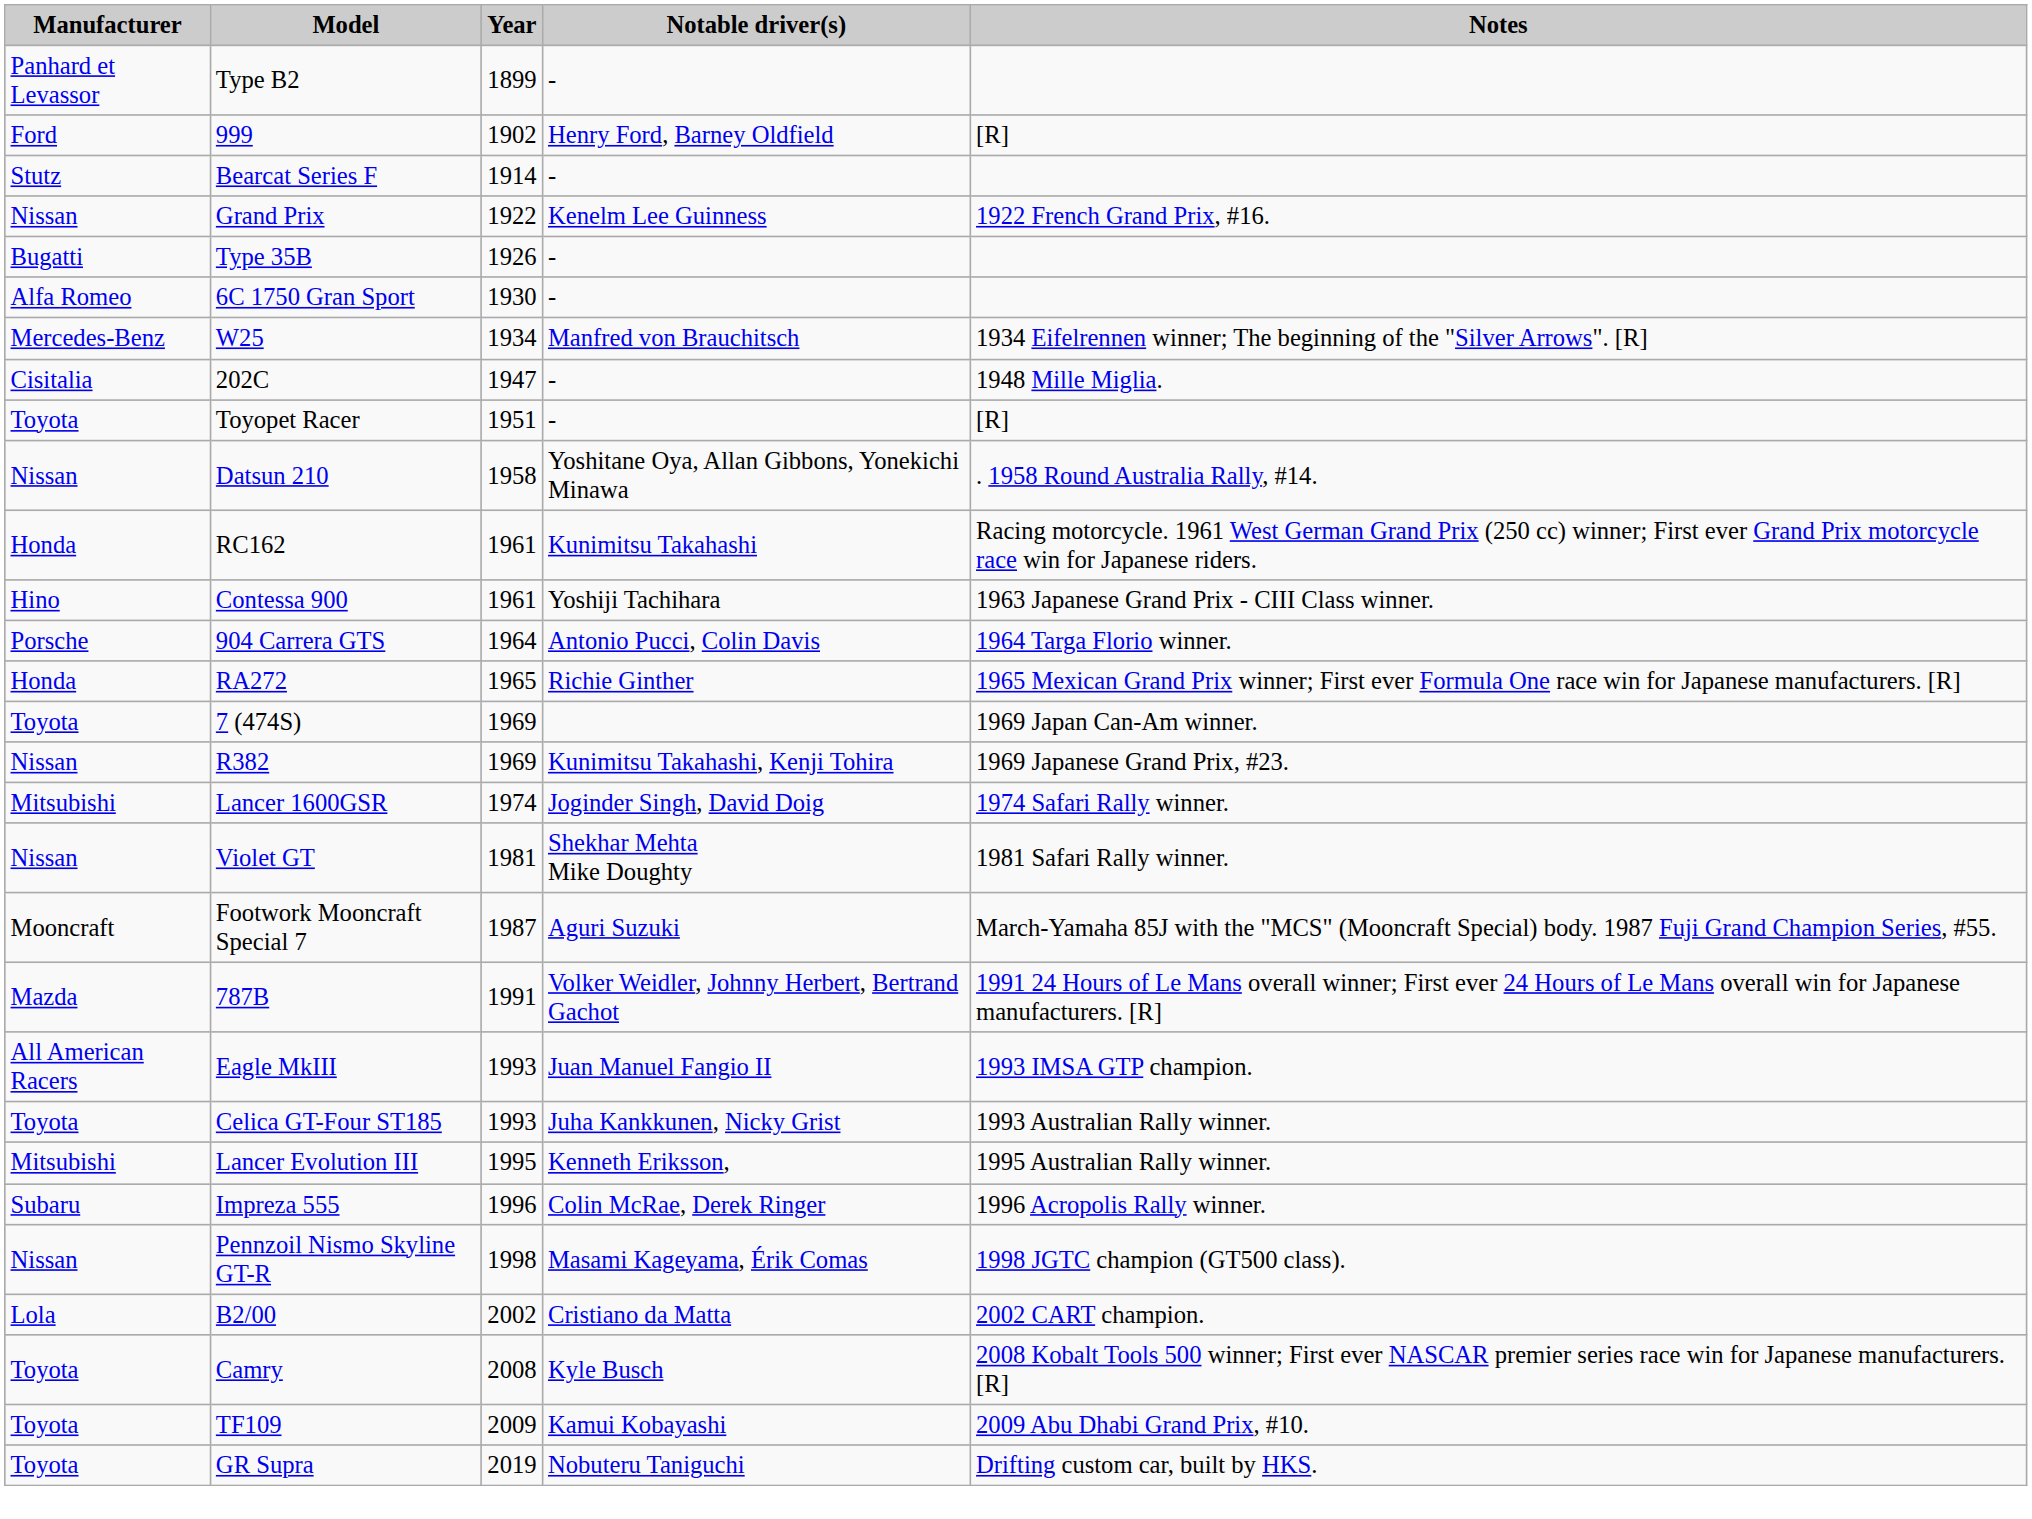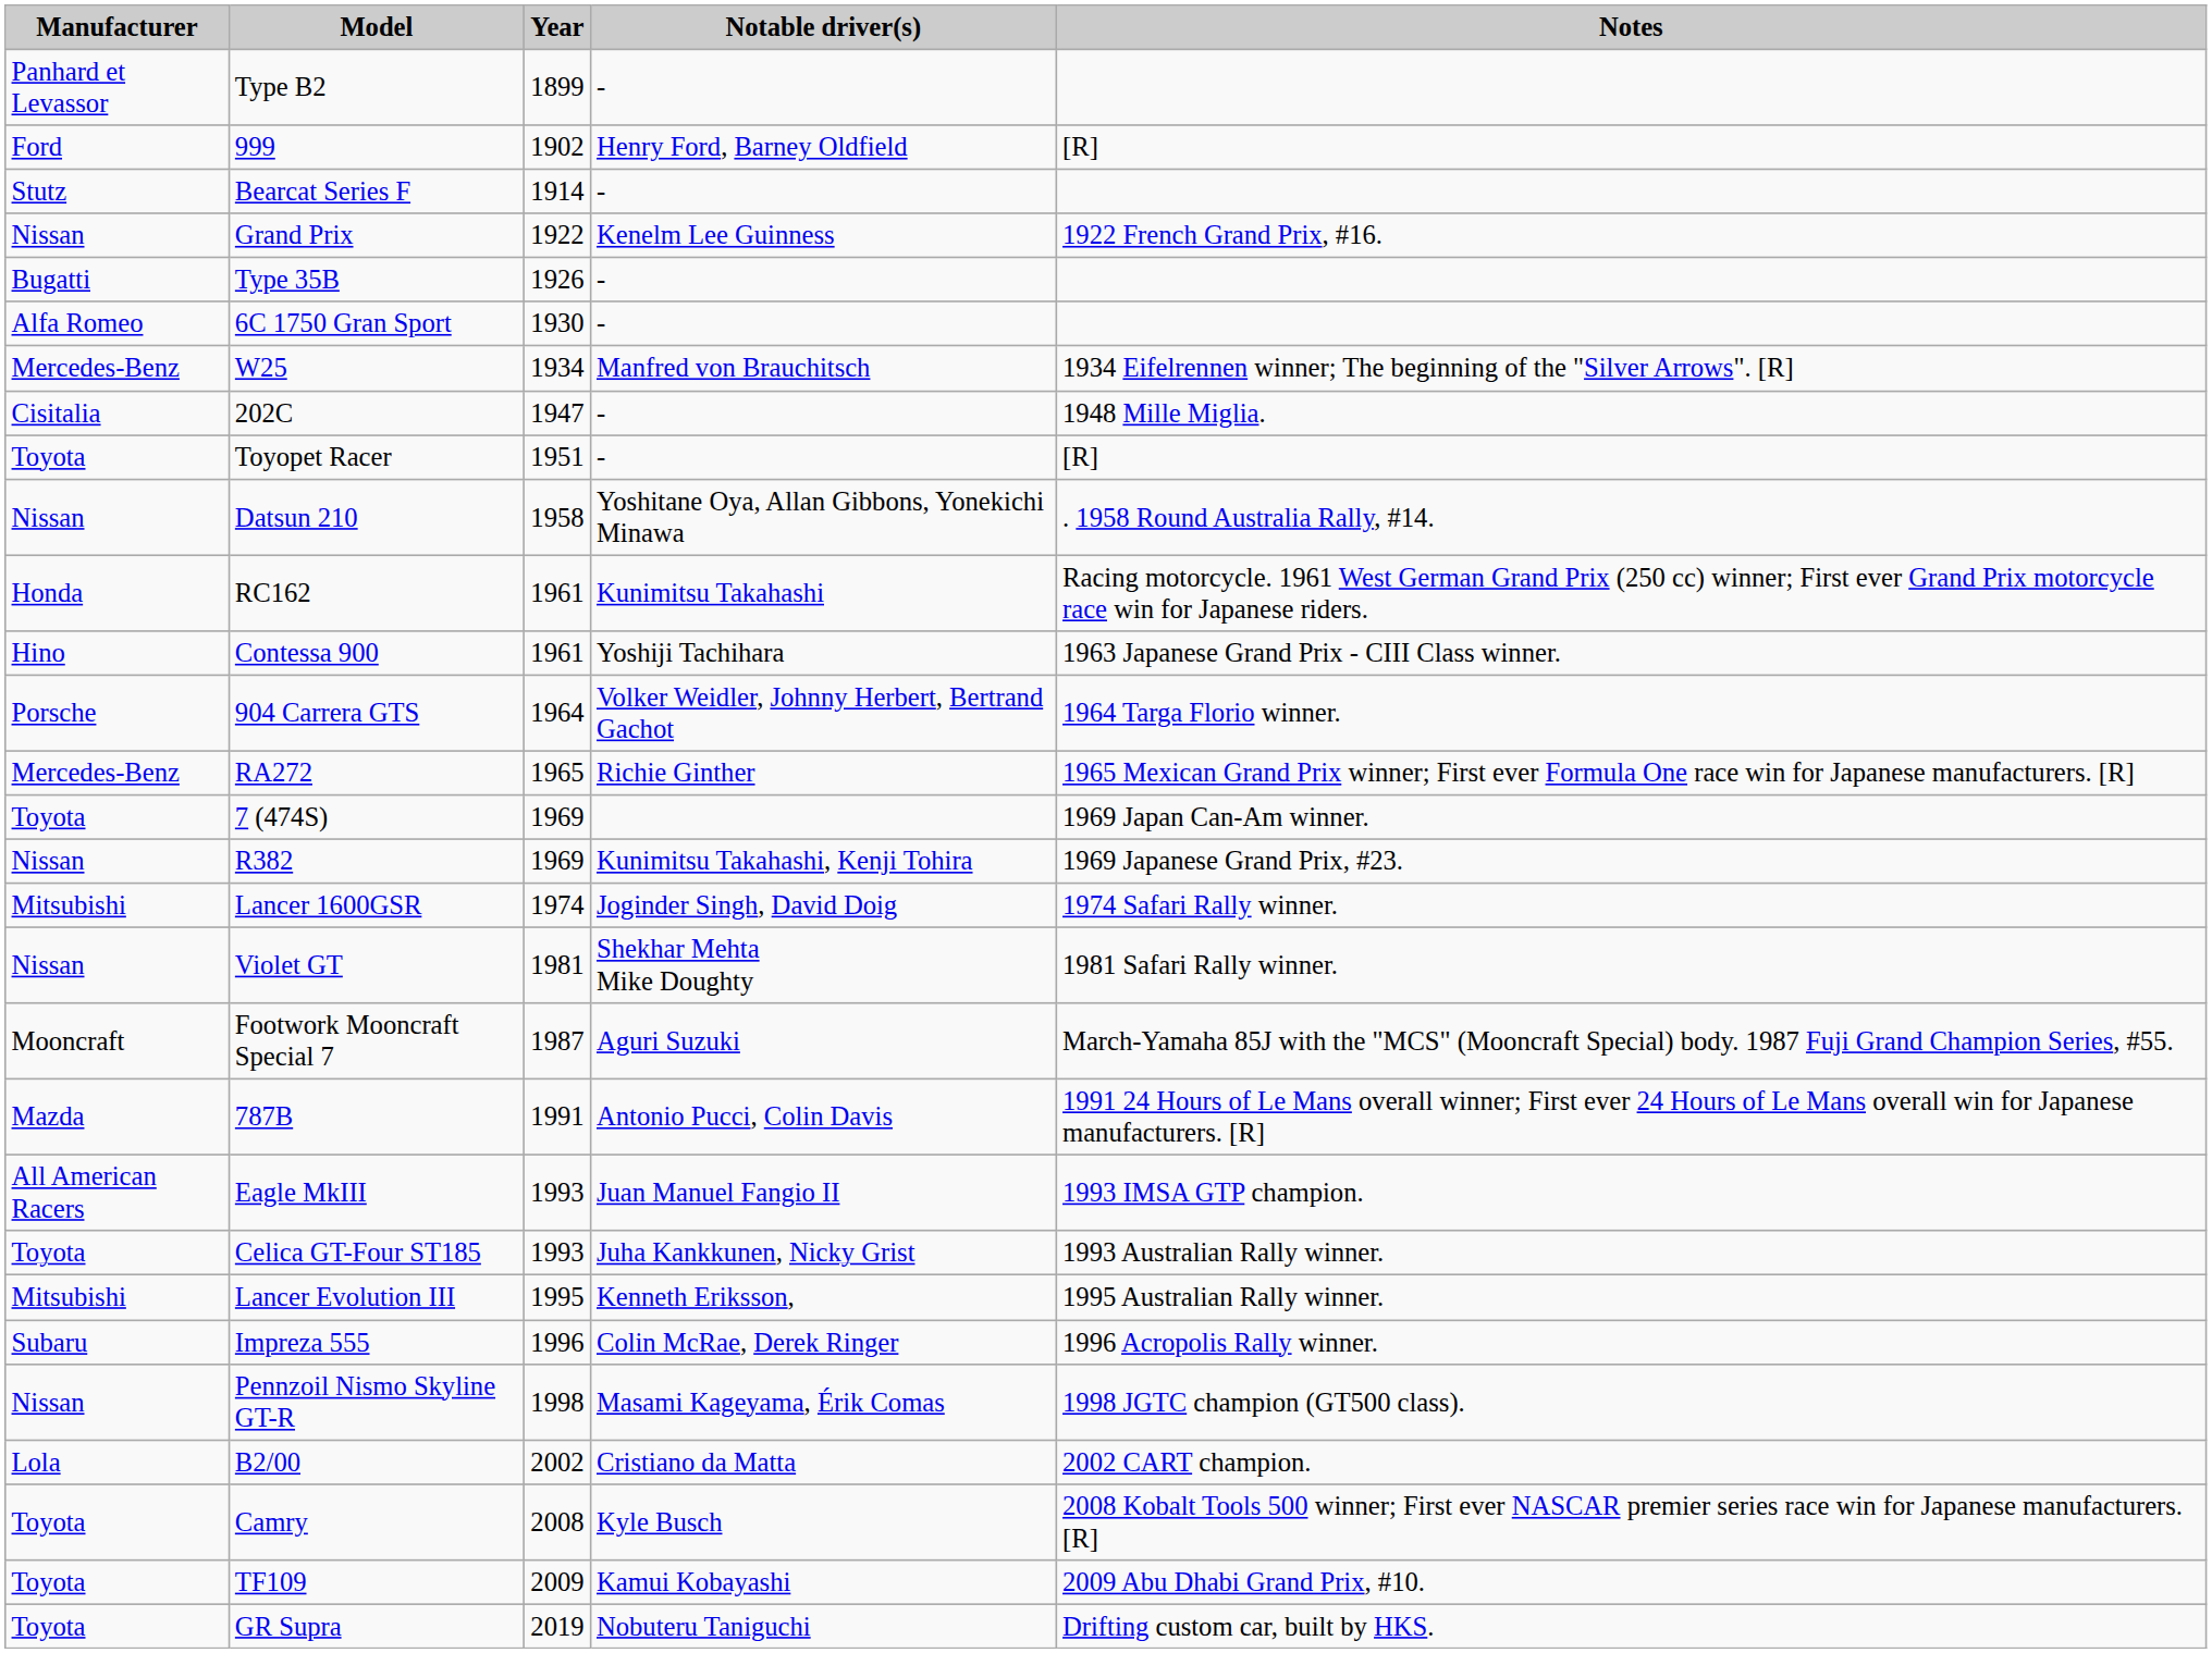904 Carrera GTS | Notable driver(s): Antonio Pucci, Colin Davis -> Volker Weidler, Johnny Herbert, Bertrand Gachot
RA272 | Manufacturer: Honda -> Mercedes-Benz
787B | Notable driver(s): Volker Weidler, Johnny Herbert, Bertrand Gachot -> Antonio Pucci, Colin Davis
